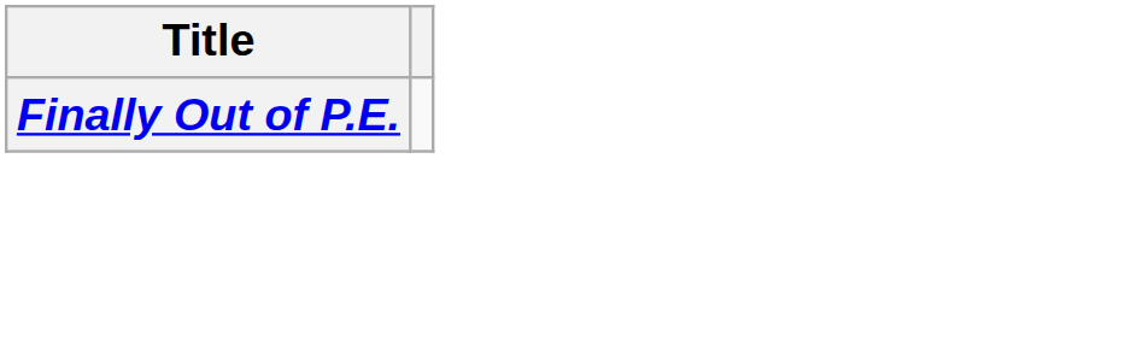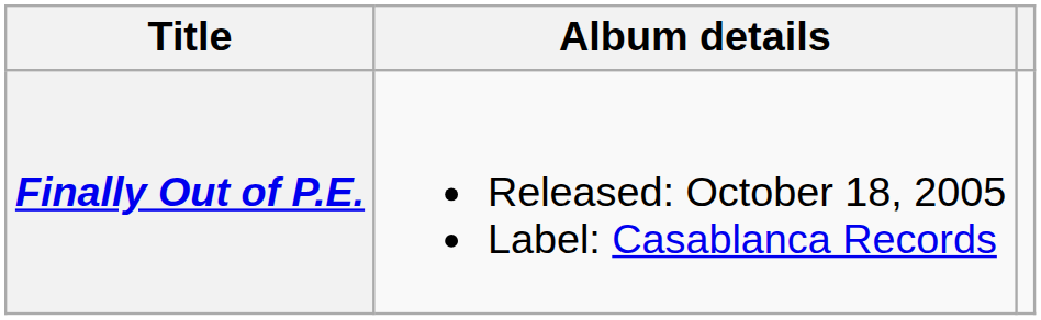+ column: Album details | Released: October 18, 2005 Label: Casablanca Records
